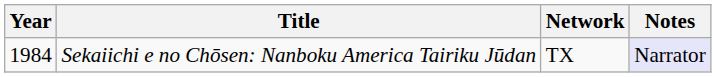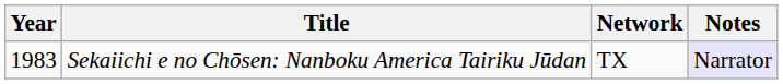Sekaiichi e no Chōsen: Nanboku America Tairiku Jūdan | Year: 1984 -> 1983
